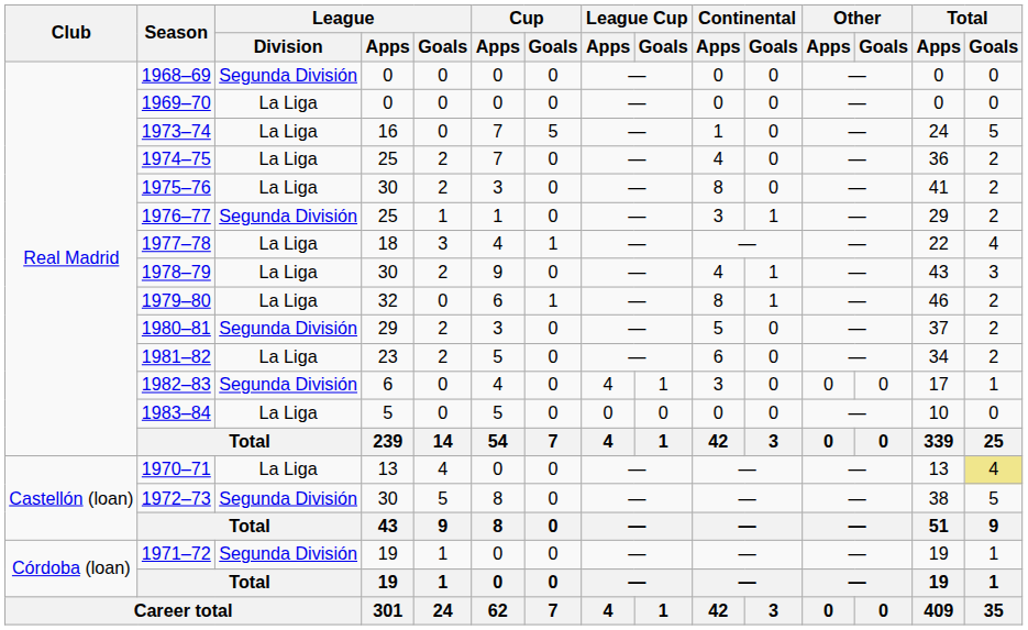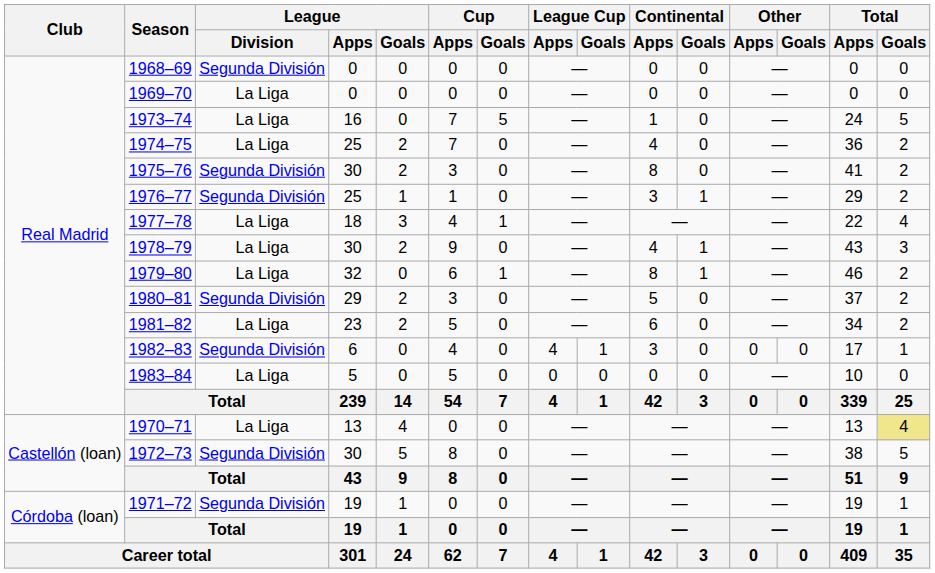1975–76 | League / Division: La Liga -> Segunda División
